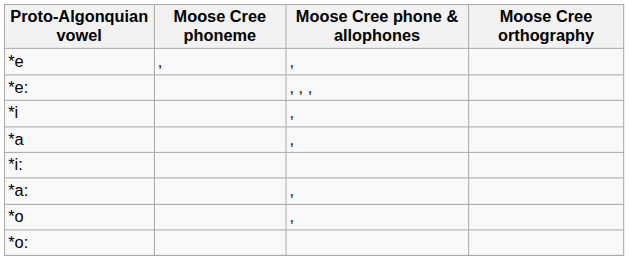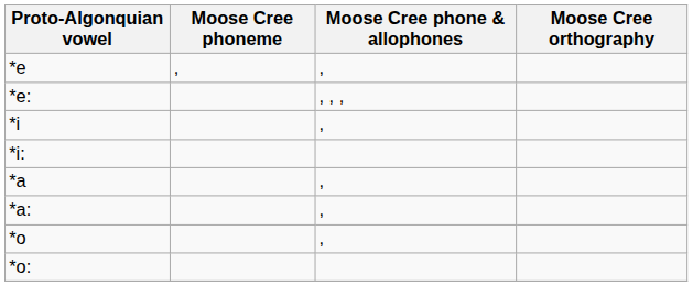rows swapped: *i: <-> *a
